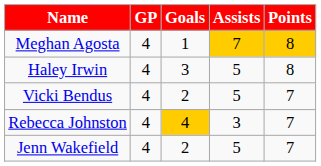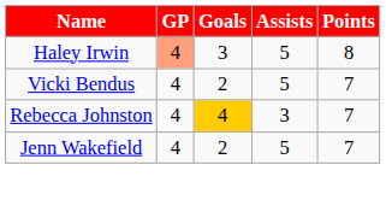- row: Meghan Agosta | 4 | 1 | 7 | 8
Haley Irwin | GP: no background -> lightsalmon background
